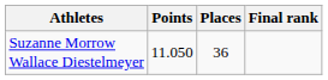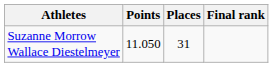Suzanne Morrow Wallace Diestelmeyer | Places: 36 -> 31
